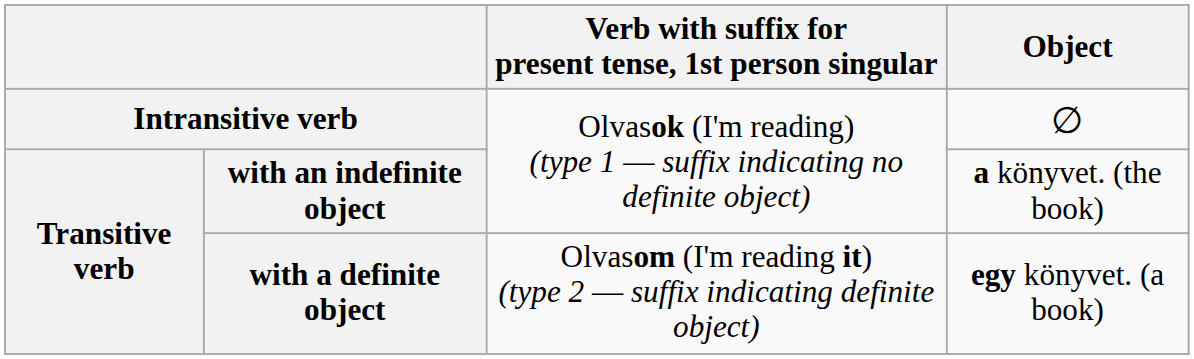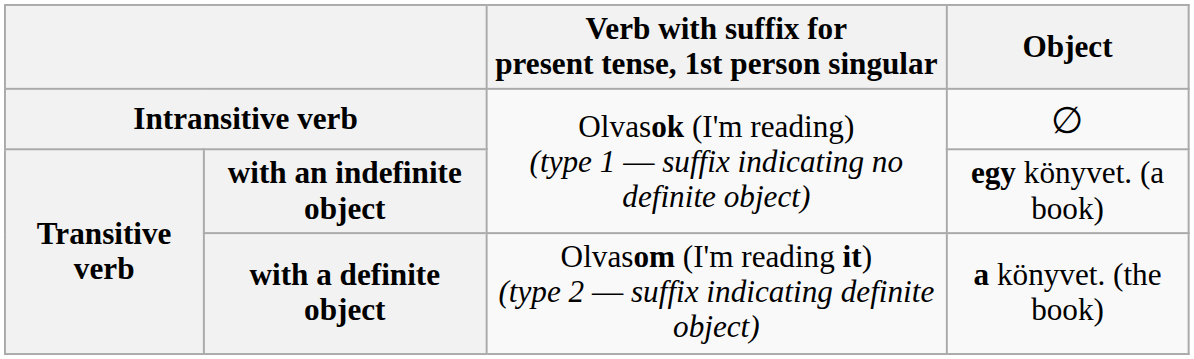with an indefinite object | Object: a könyvet. (the book) -> egy könyvet. (a book)
with a definite object | Object: egy könyvet. (a book) -> a könyvet. (the book)
